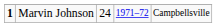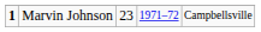Marvin Johnson | column 3: 24 -> 23
